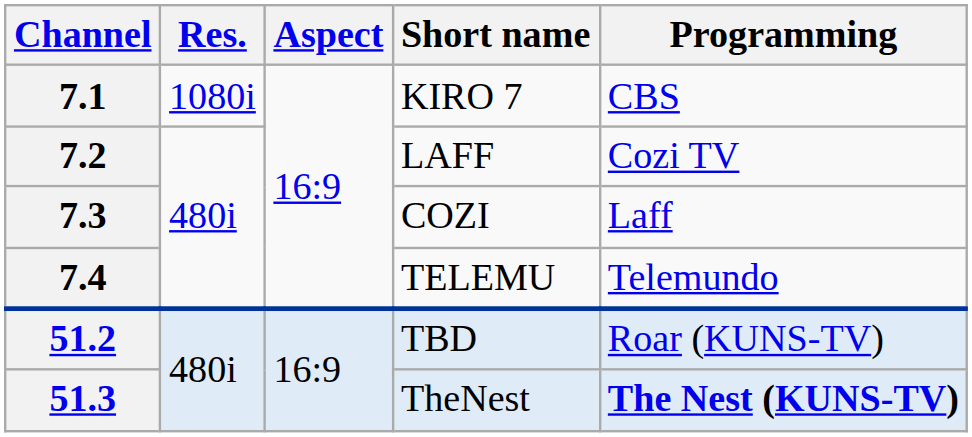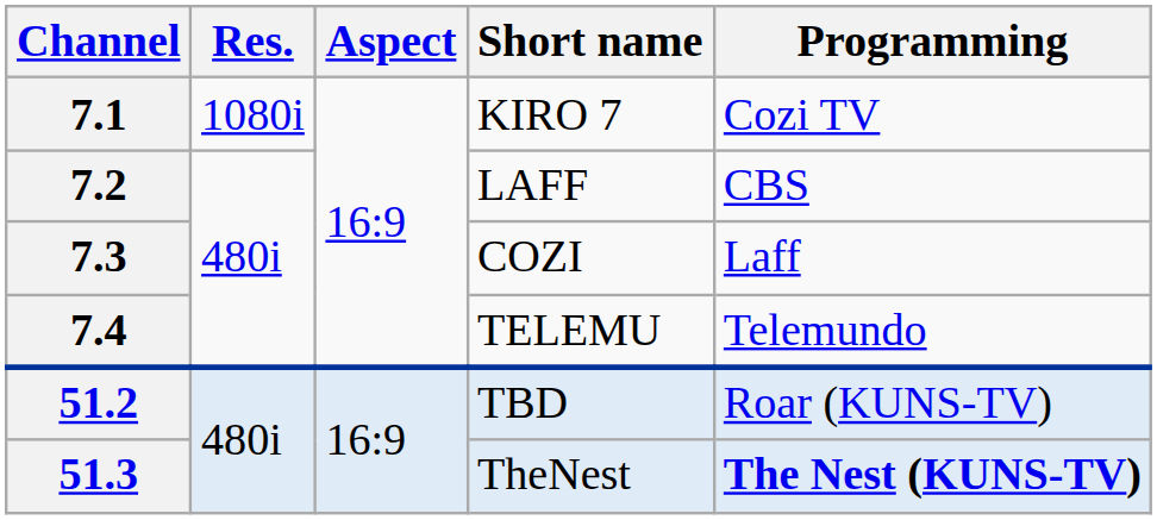7.1 | Programming: CBS -> Cozi TV
7.2 | Programming: Cozi TV -> CBS
